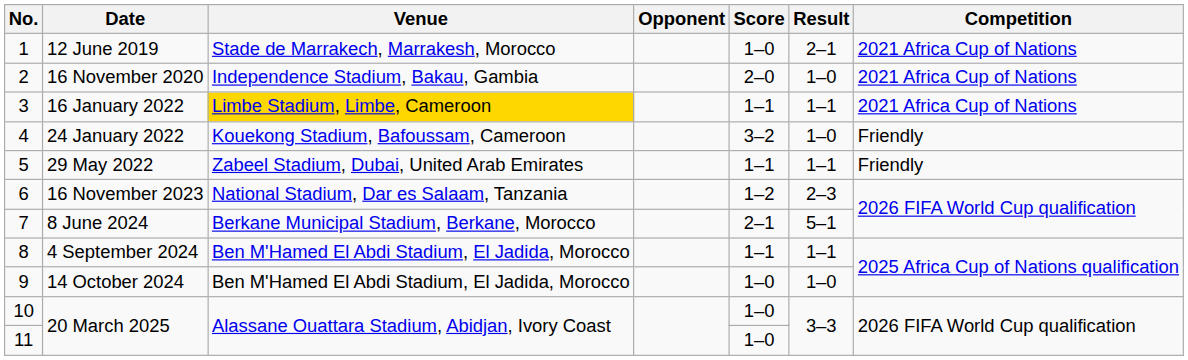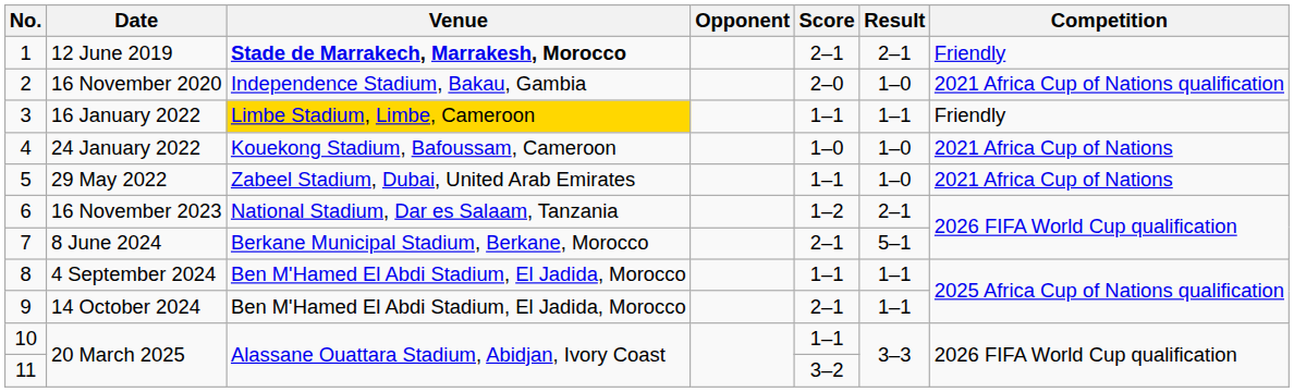12 June 2019 | Venue: normal -> bold
12 June 2019 | Score: 1–0 -> 2–1
12 June 2019 | Competition: 2021 Africa Cup of Nations -> Friendly
16 November 2020 | Competition: 2021 Africa Cup of Nations -> 2021 Africa Cup of Nations qualification
16 January 2022 | Competition: 2021 Africa Cup of Nations -> Friendly
24 January 2022 | Score: 3–2 -> 1–0
24 January 2022 | Competition: Friendly -> 2021 Africa Cup of Nations
29 May 2022 | Result: 1–1 -> 1–0
29 May 2022 | Competition: Friendly -> 2021 Africa Cup of Nations
16 November 2023 | Result: 2–3 -> 2–1
14 October 2024 | Score: 1–0 -> 2–1
14 October 2024 | Result: 1–0 -> 1–1
10 / 20 March 2025 | Score: 1–0 -> 1–1
11 / 20 March 2025 | Score: 1–0 -> 3–2
